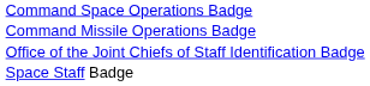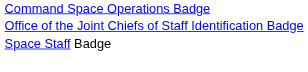- row: Command Missile Operations Badge
